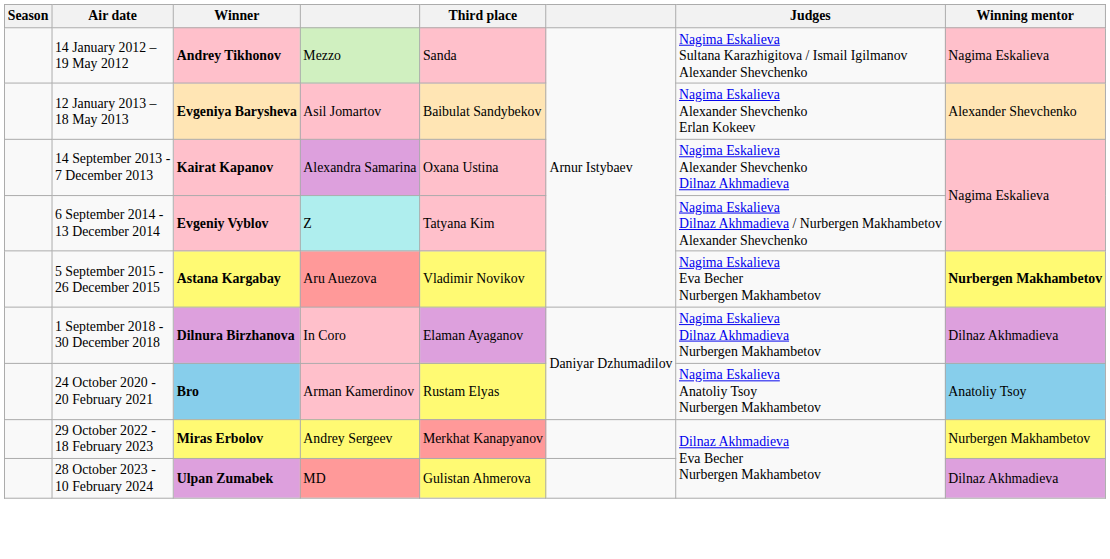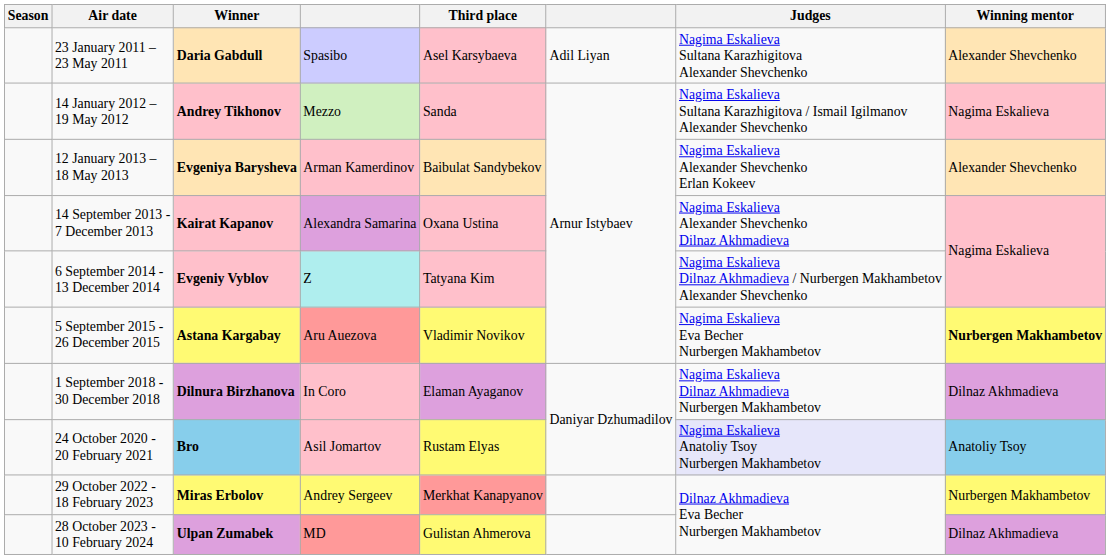+ row: 23 January 2011 – 23 May 2011 | Daria Gabdull | Spasibo | Asel Karsybaeva | Adil Liyan | Nagima Eskalieva Sultana Karazhigitova Alexander Shevchenko | Alexander Shevchenko
12 January 2013 – 18 May 2013 | column 4: Asil Jomartov -> Arman Kamerdinov
24 October 2020 - 20 February 2021 | column 4: Arman Kamerdinov -> Asil Jomartov
24 October 2020 - 20 February 2021 | Judges: no background -> lavender background
